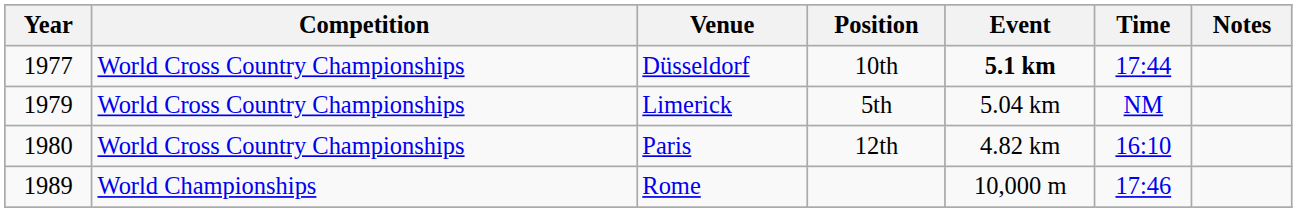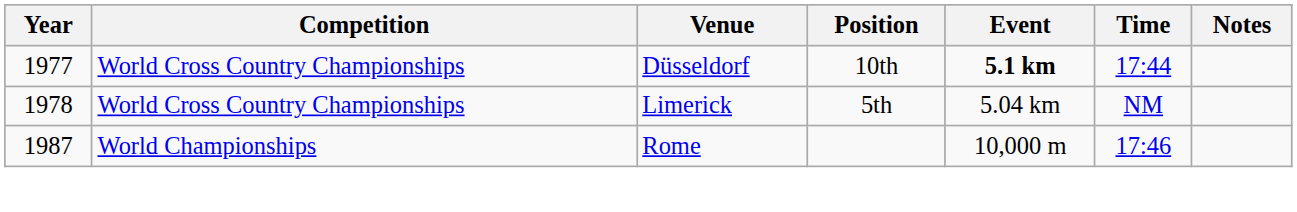Limerick | Year: 1979 -> 1978
- row: 1980 | World Cross Country Championships | Paris | 12th | 4.82 km | 16:10
Rome | Year: 1989 -> 1987
